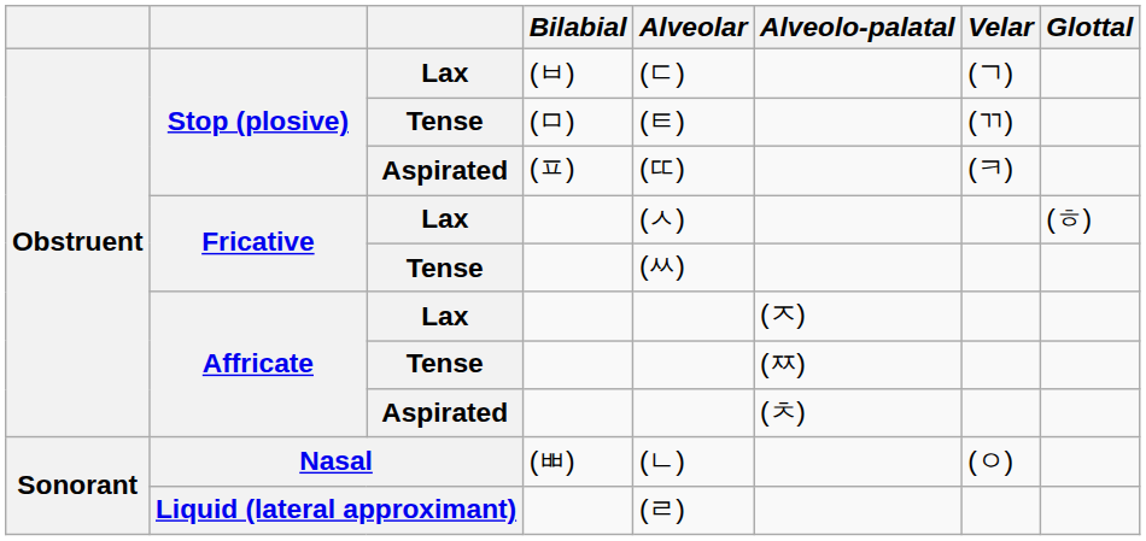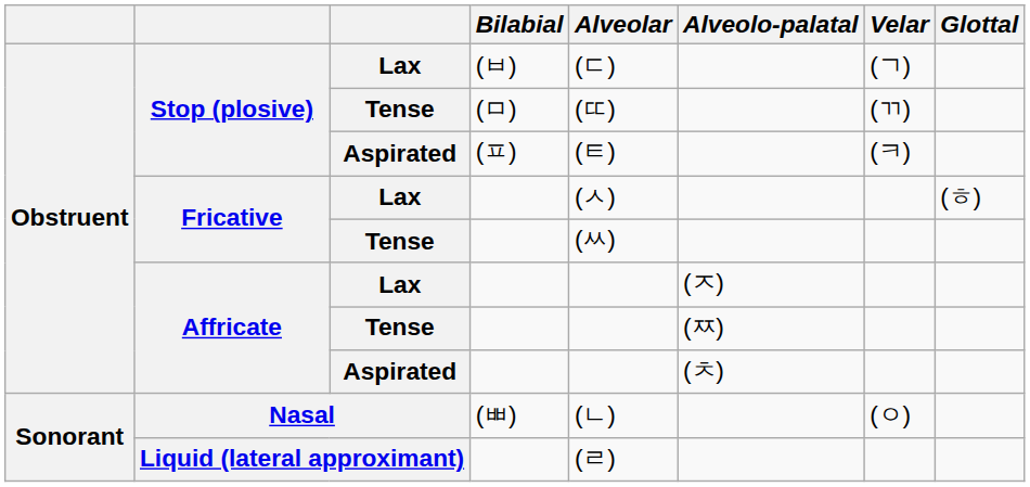Stop (plosive) / Tense | Alveolar: (ㅌ) -> (ㄸ)
Stop (plosive) / Aspirated | Alveolar: (ㄸ) -> (ㅌ)
